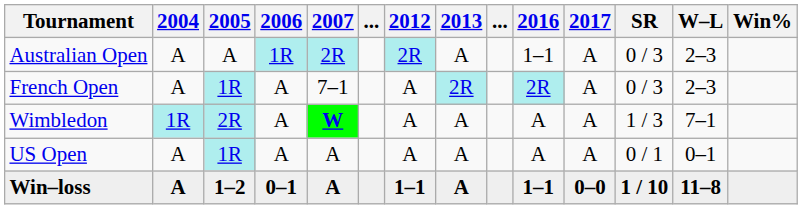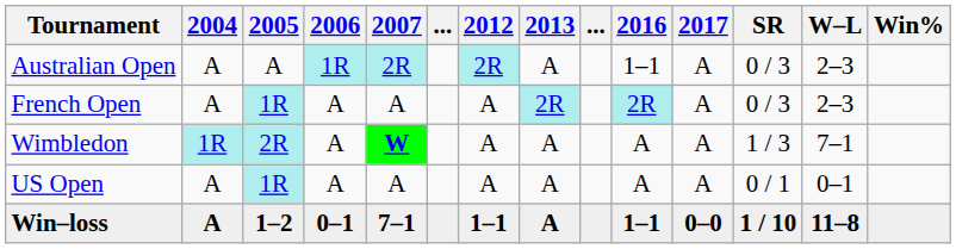French Open | 2007: 7–1 -> A
Win–loss | 2007: A -> 7–1
